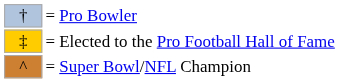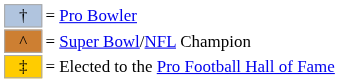rows swapped: = Elected to the Pro Football Hall of Fame <-> = Super Bowl/NFL Champion
